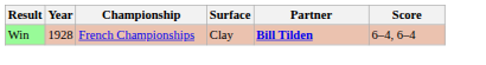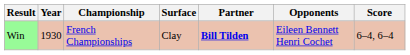+ column: Opponents | Eileen Bennett Henri Cochet
Win | Year: 1928 -> 1930
